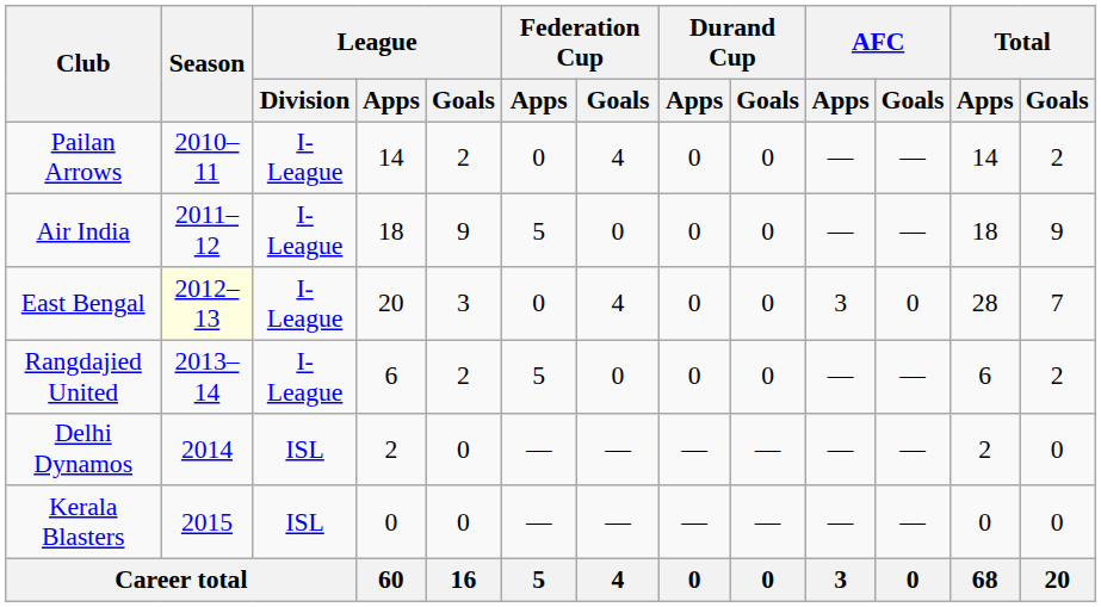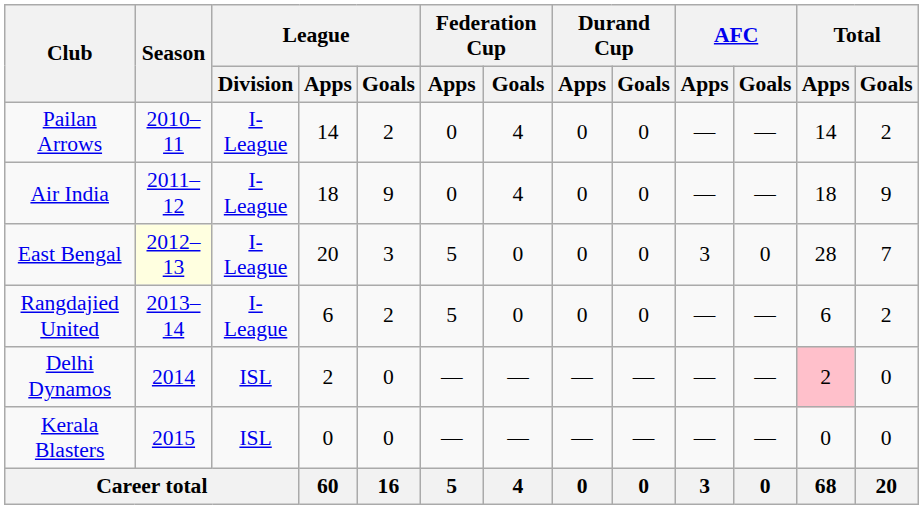Air India | Federation Cup / Apps: 5 -> 0
Air India | Federation Cup / Goals: 0 -> 4
East Bengal | Federation Cup / Apps: 0 -> 5
East Bengal | Federation Cup / Goals: 4 -> 0
Delhi Dynamos | Total / Apps: no background -> pink background
